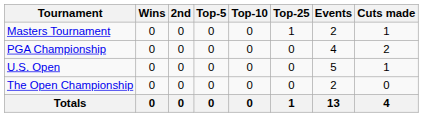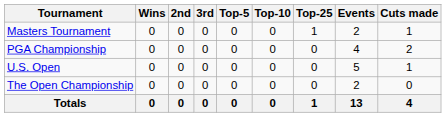+ column: 3rd | 0 | 0 | 0 | 0 | 0
